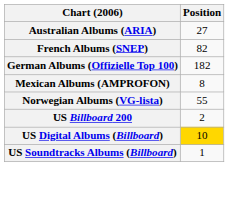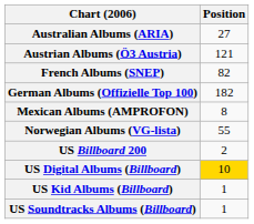+ row: Austrian Albums (Ö3 Austria) | 121
+ row: US Kid Albums (Billboard) | 1
